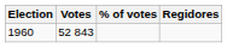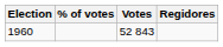columns swapped: Votes <-> % of votes
